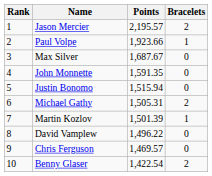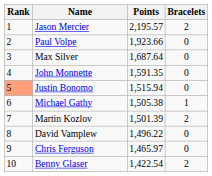Paul Volpe | Bracelets: 1 -> 0
Max Silver | Points: 1,687.67 -> 1,687.64
Justin Bonomo | Rank: no background -> lightsalmon background
Michael Gathy | Points: 1,505.31 -> 1,505.38
Michael Gathy | Bracelets: 2 -> 1
Martin Kozlov | Bracelets: 1 -> 2
Chris Ferguson | Points: 1,469.57 -> 1,465.97
